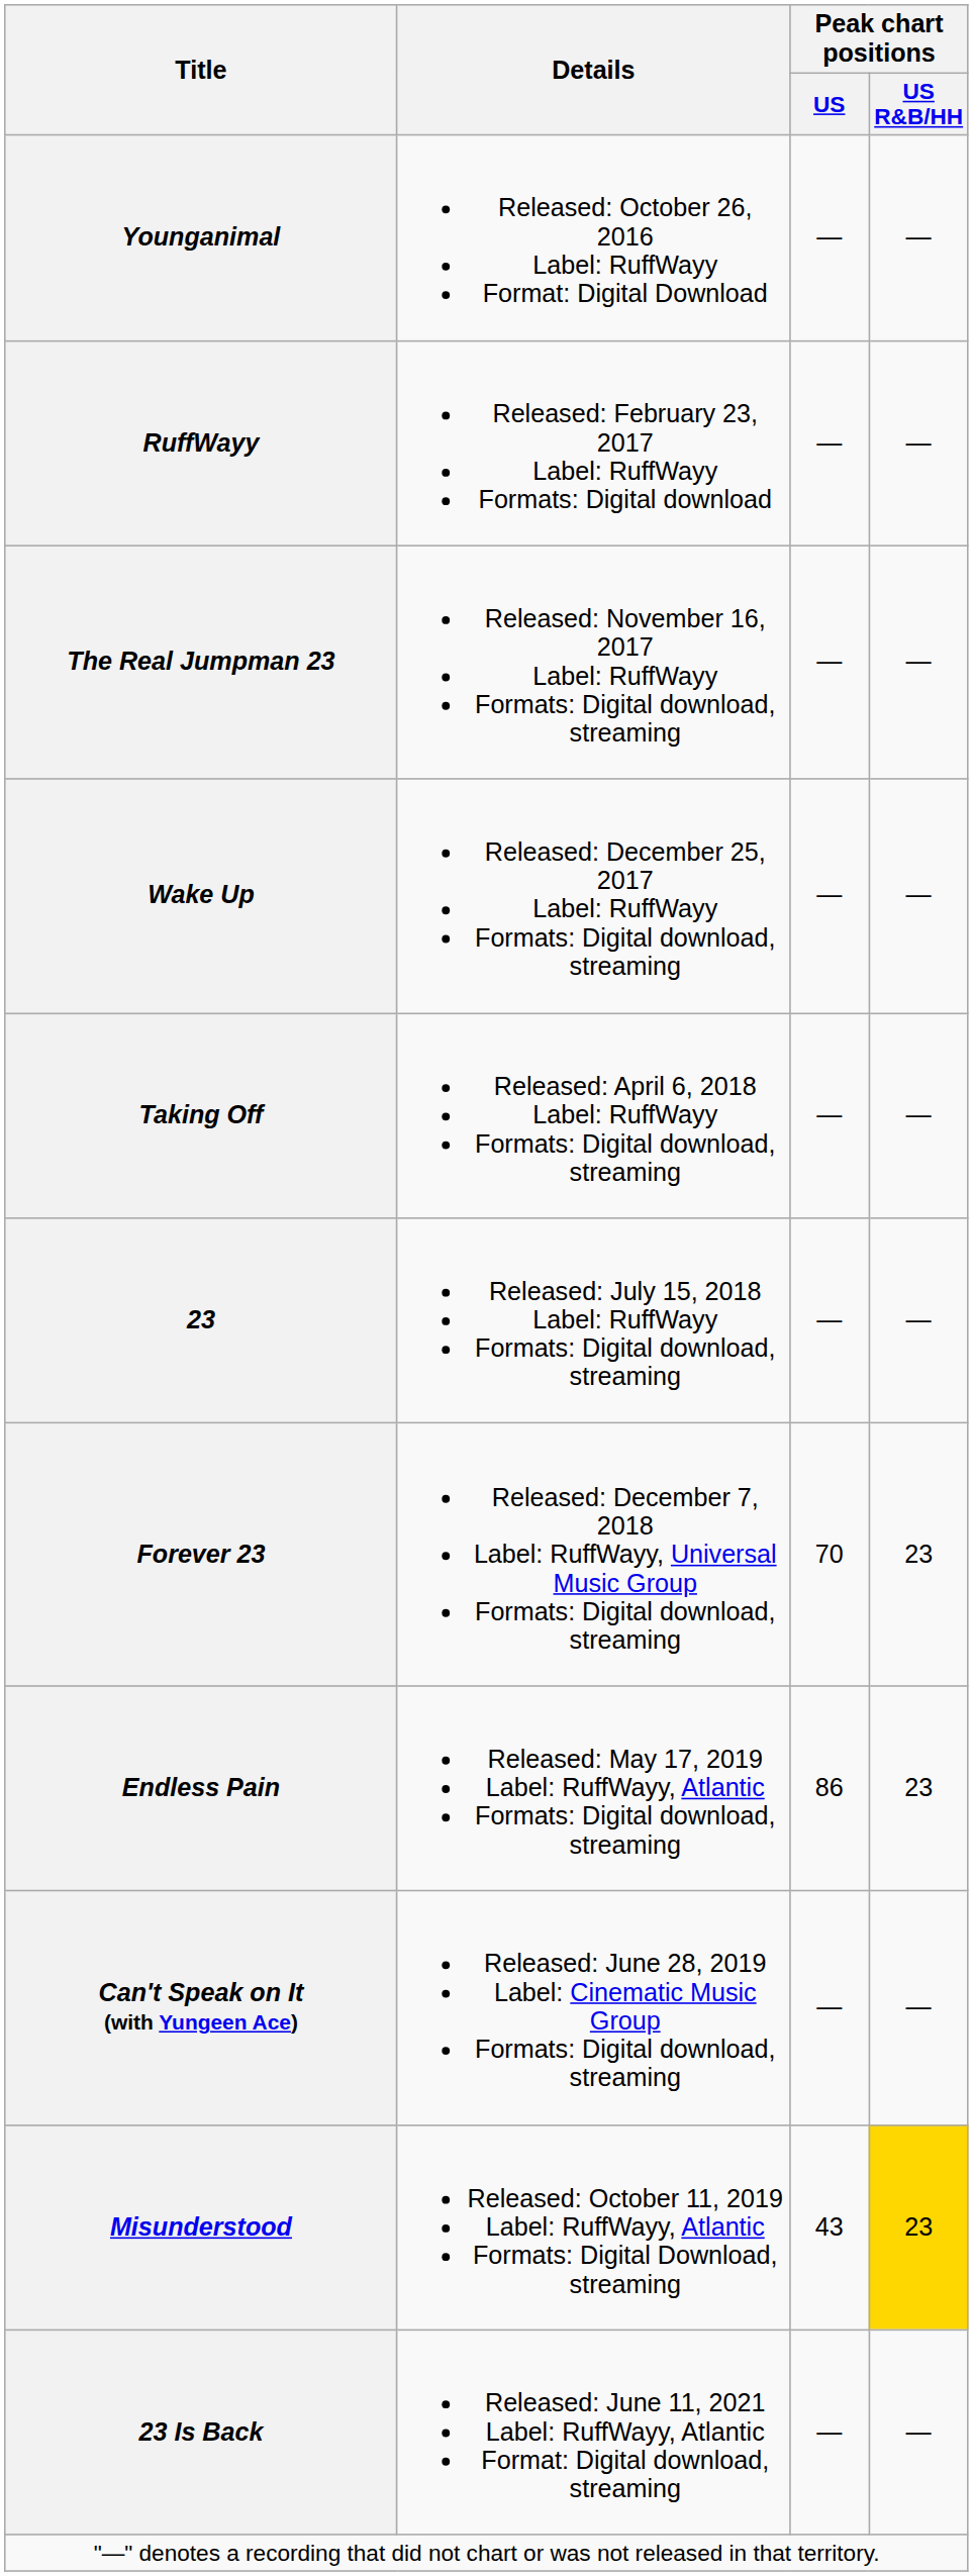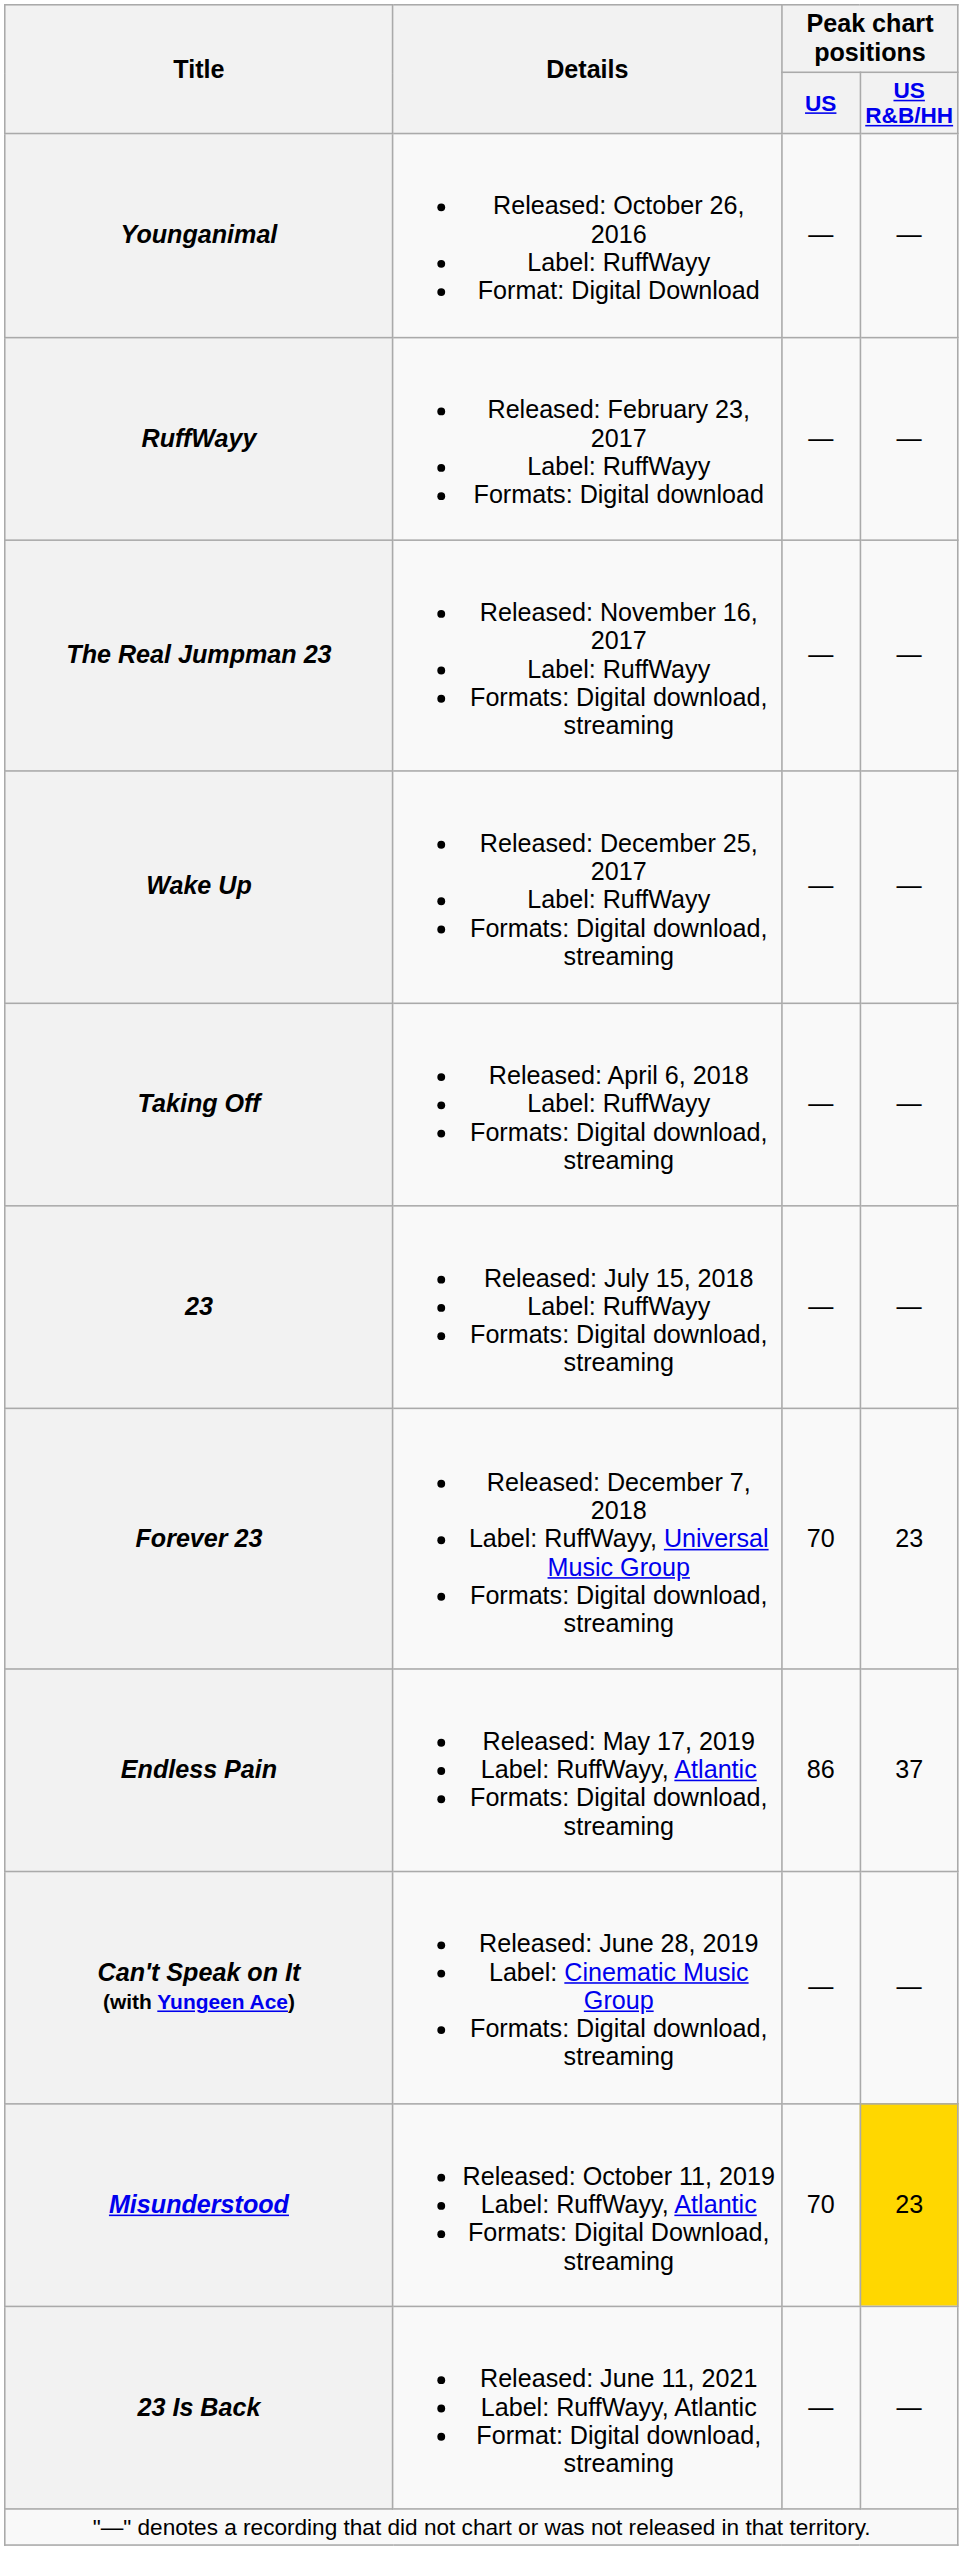Endless Pain | Peak chart positions / US R&B/HH: 23 -> 37
Misunderstood | Peak chart positions / US: 43 -> 70
